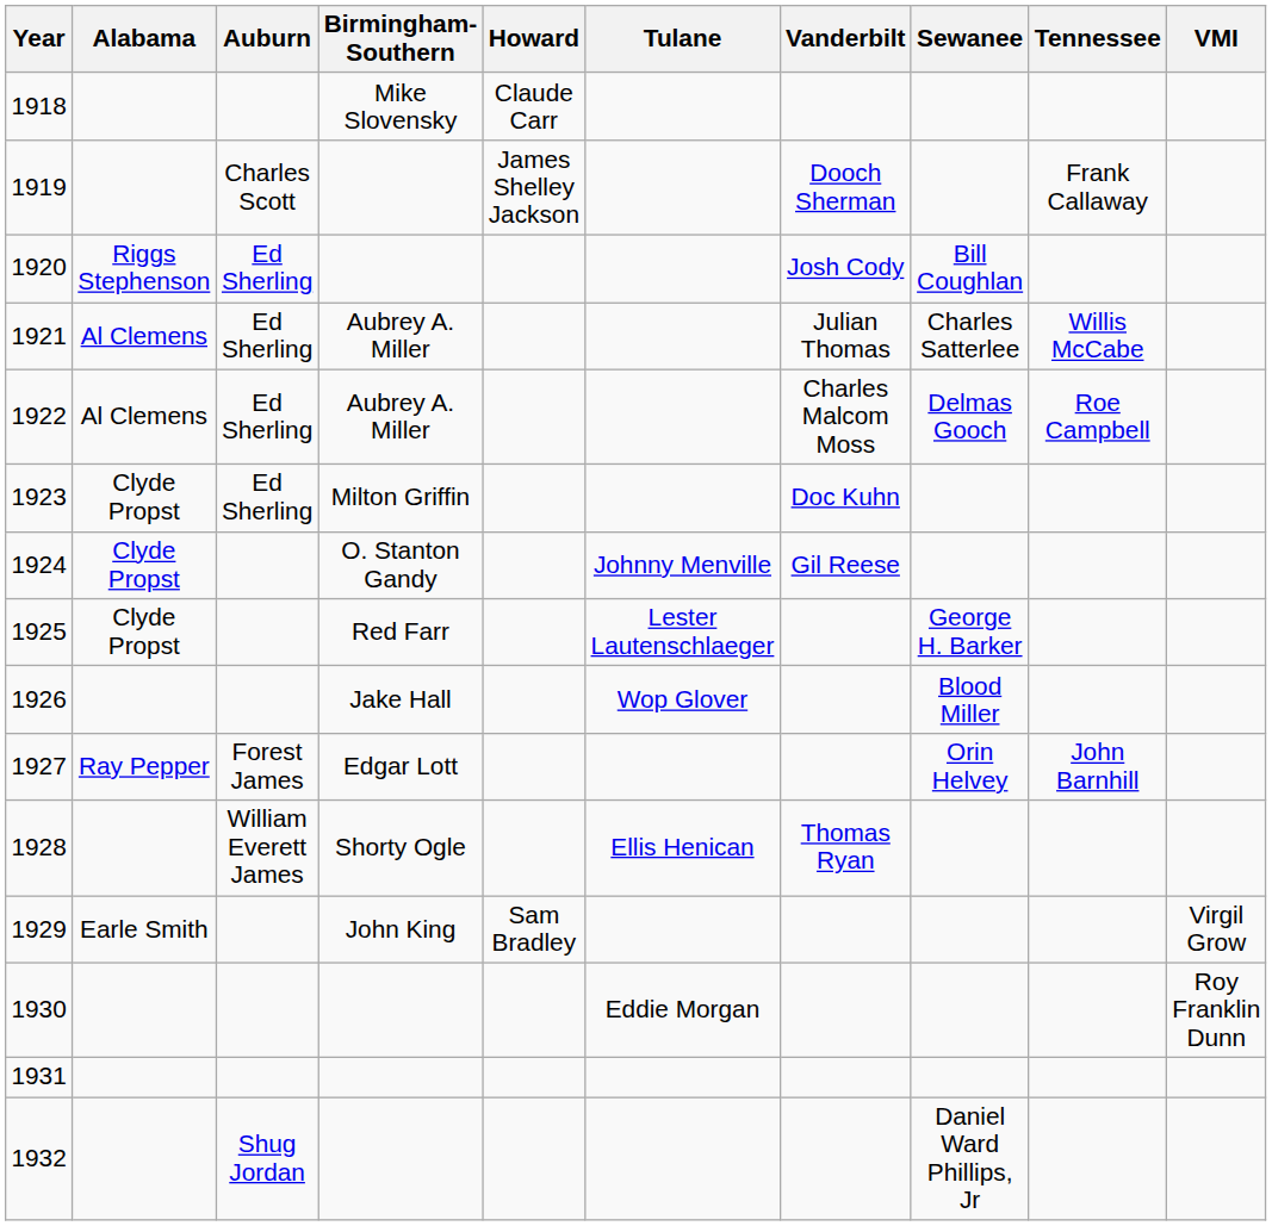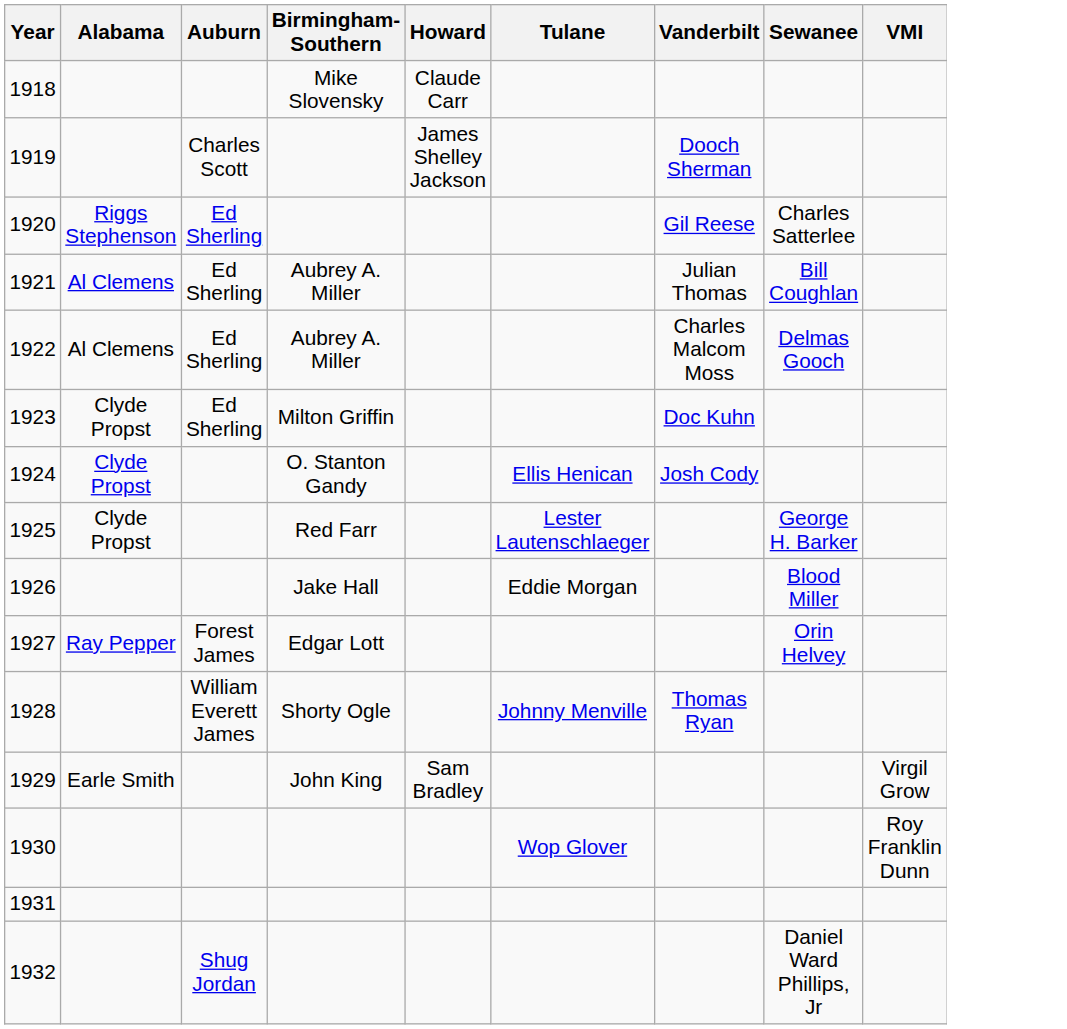- column: Tennessee | Frank Callaway | Willis McCabe | Roe Campbell | John Barnhill
1920 | Vanderbilt: Josh Cody -> Gil Reese
1920 | Sewanee: Bill Coughlan -> Charles Satterlee
1921 | Sewanee: Charles Satterlee -> Bill Coughlan
1924 | Tulane: Johnny Menville -> Ellis Henican
1924 | Vanderbilt: Gil Reese -> Josh Cody
1926 | Tulane: Wop Glover -> Eddie Morgan
1928 | Tulane: Ellis Henican -> Johnny Menville
1930 | Tulane: Eddie Morgan -> Wop Glover
